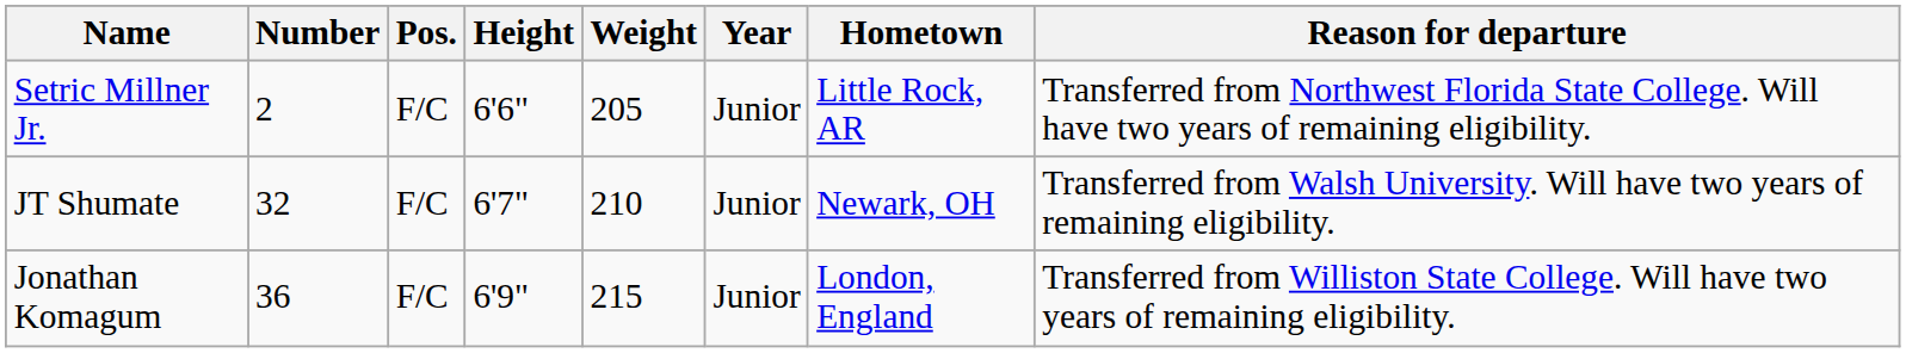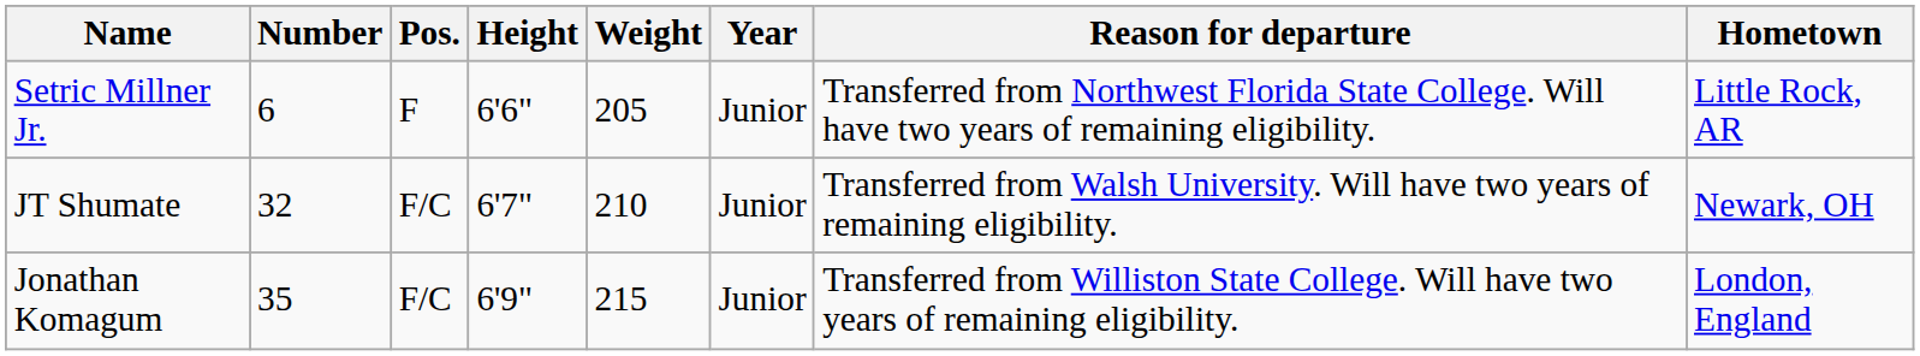columns swapped: Hometown <-> Reason for departure
Setric Millner Jr. | Number: 2 -> 6
Setric Millner Jr. | Pos.: F/C -> F
Jonathan Komagum | Number: 36 -> 35
